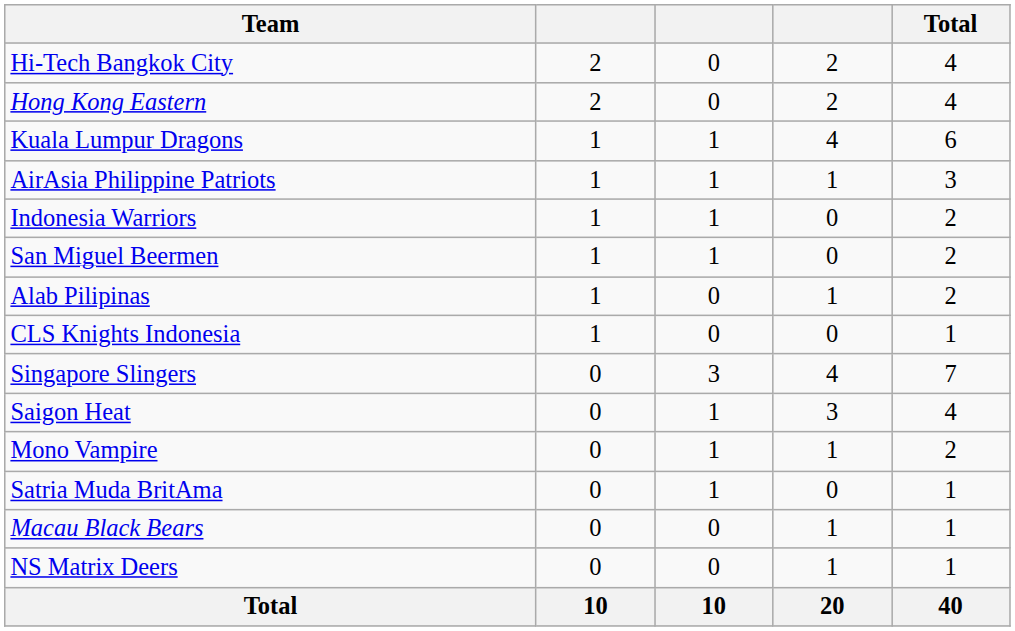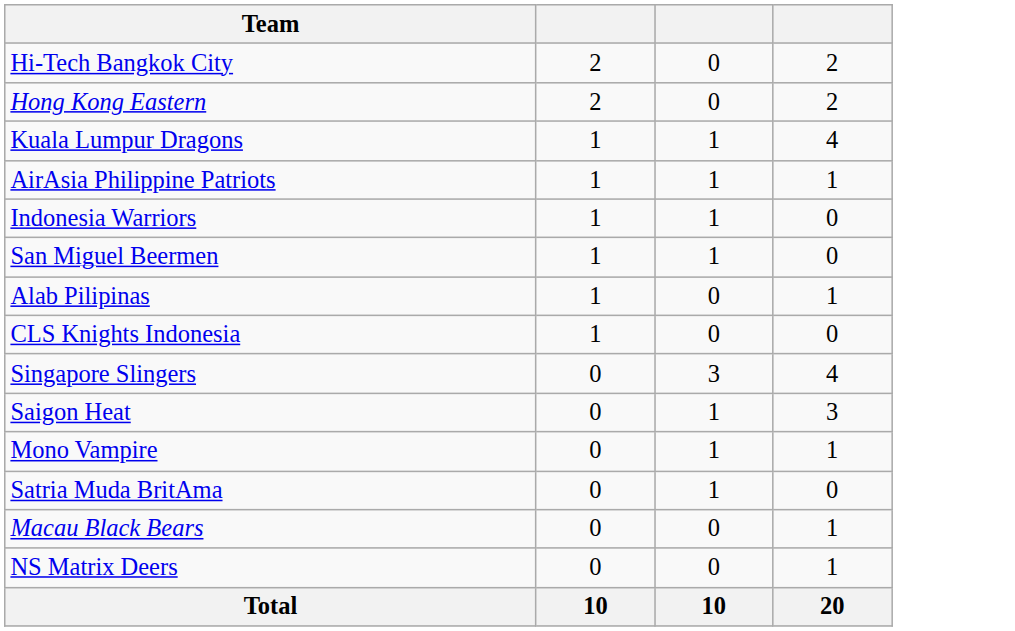- column: Total | 4 | 4 | 6 | 3 | 2 | 2 | 2 | 1 | 7 | 4 | 2 | 1 | 1 | 1 | 40
